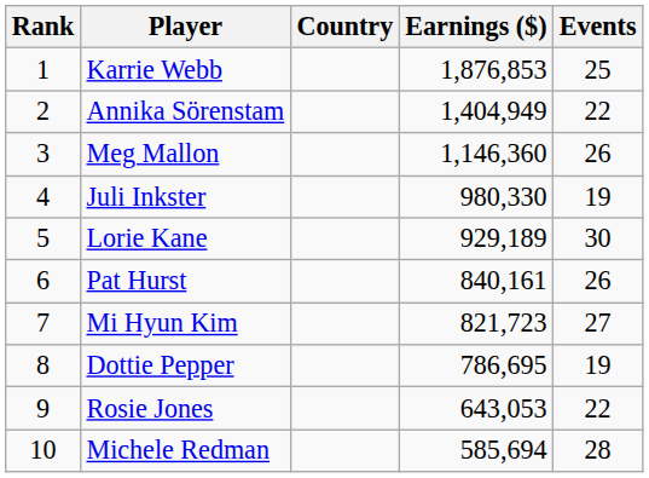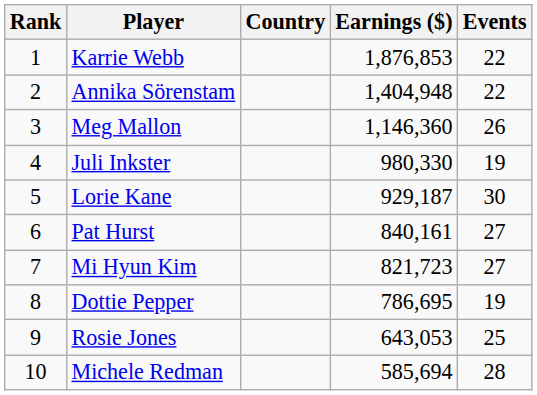Karrie Webb | Events: 25 -> 22
Annika Sörenstam | Earnings ($): 1,404,949 -> 1,404,948
Lorie Kane | Earnings ($): 929,189 -> 929,187
Pat Hurst | Events: 26 -> 27
Rosie Jones | Events: 22 -> 25
